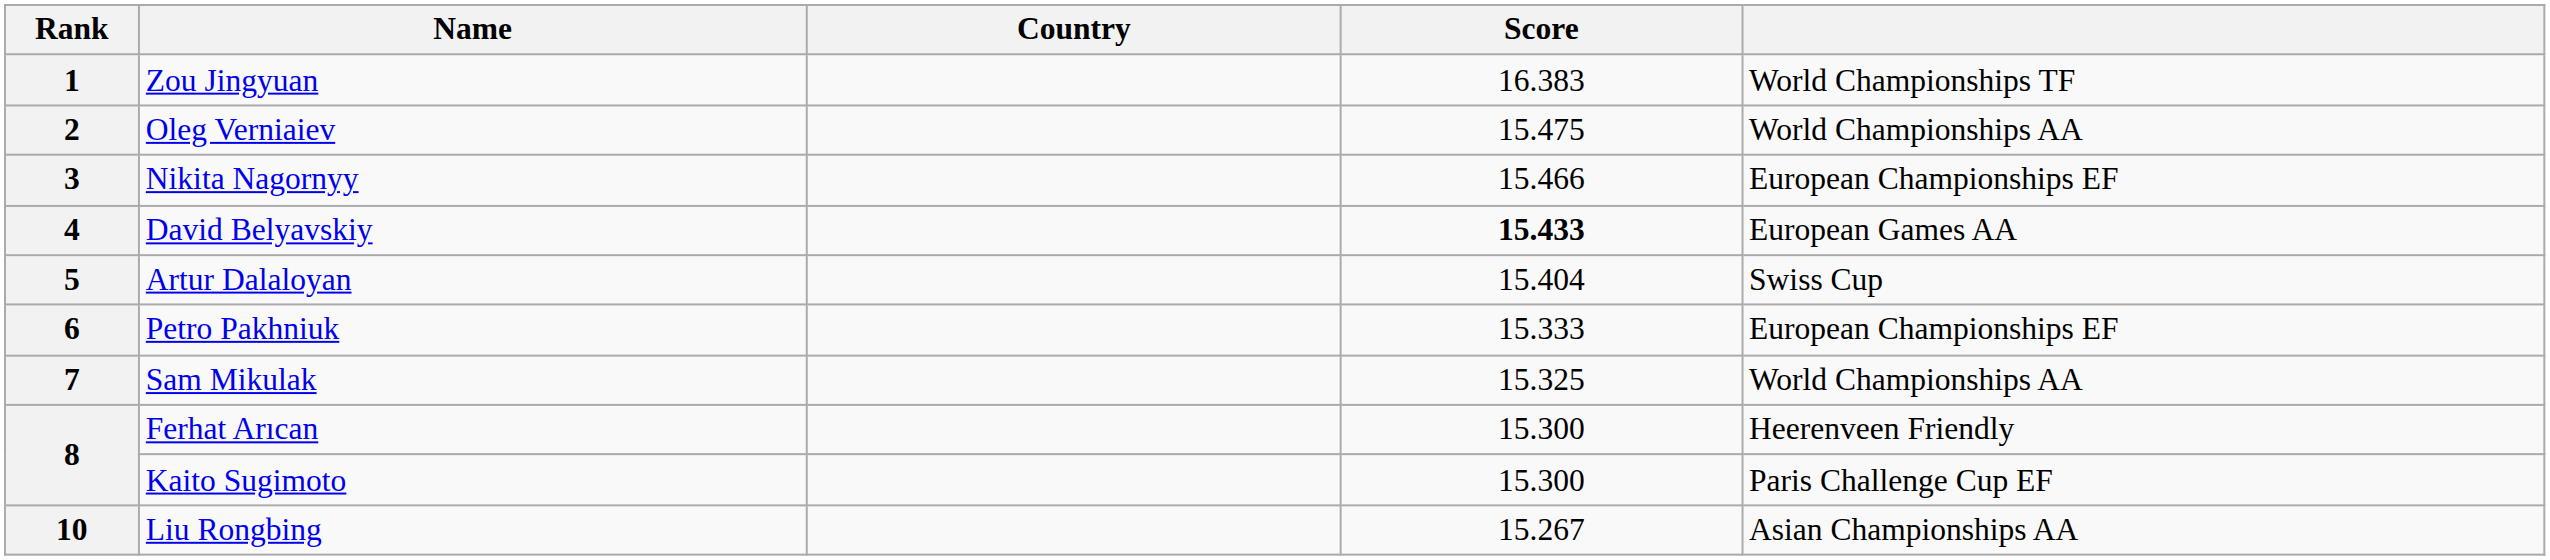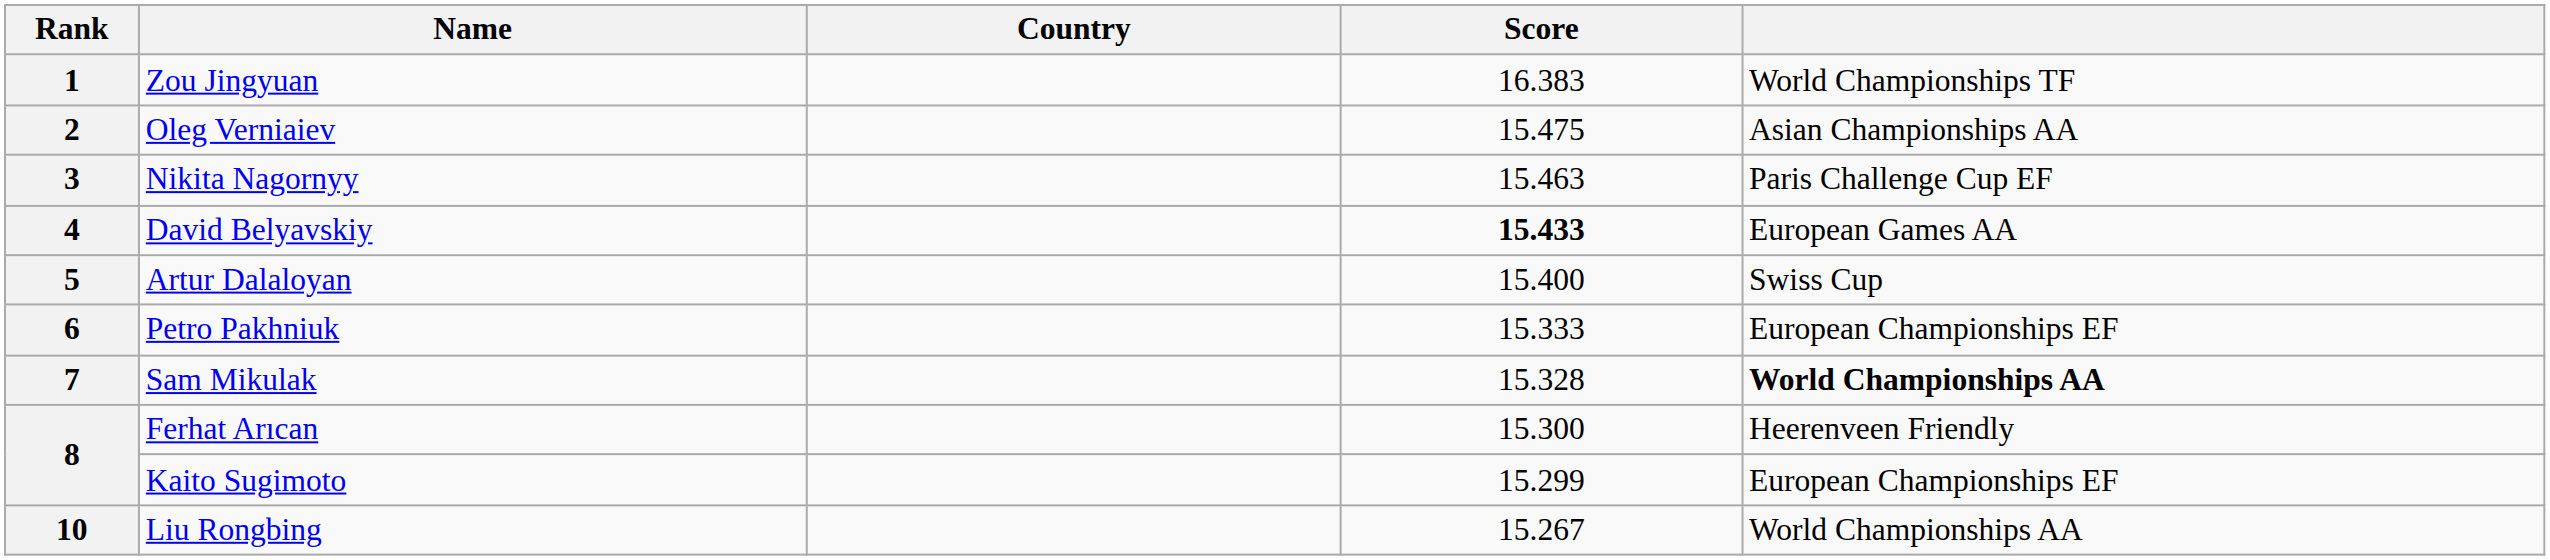2 | column 5: World Championships AA -> Asian Championships AA
3 | Score: 15.466 -> 15.463
3 | column 5: European Championships EF -> Paris Challenge Cup EF
5 | Score: 15.404 -> 15.400
7 | Score: 15.325 -> 15.328
7 | column 5: normal -> bold
8 / Kaito Sugimoto | Score: 15.300 -> 15.299
8 / Kaito Sugimoto | column 5: Paris Challenge Cup EF -> European Championships EF
10 | column 5: Asian Championships AA -> World Championships AA
